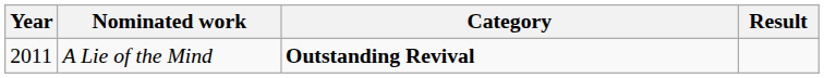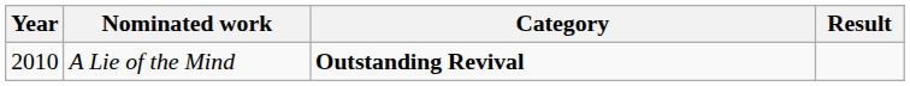A Lie of the Mind | Year: 2011 -> 2010
